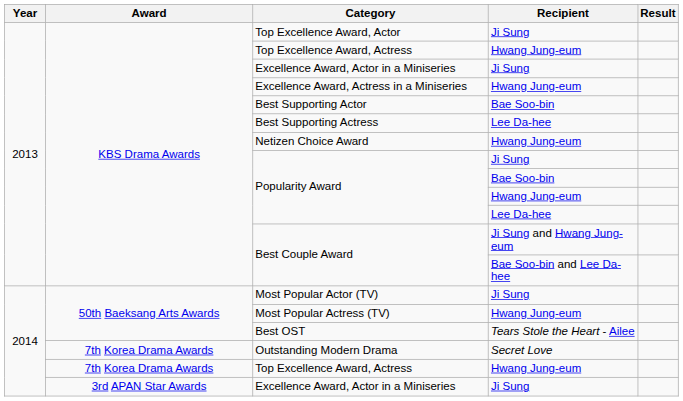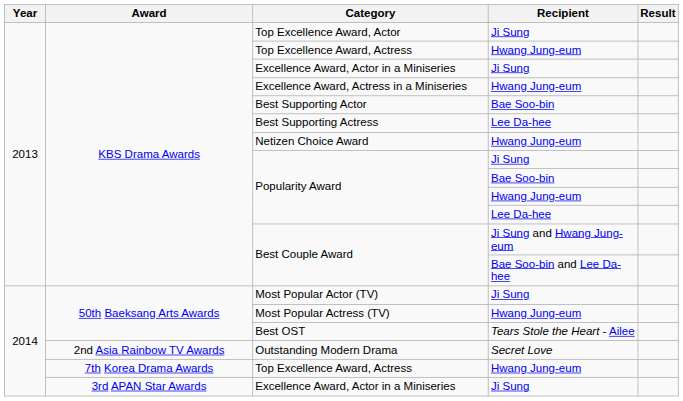Outstanding Modern Drama | Award: 7th Korea Drama Awards -> 2nd Asia Rainbow TV Awards
